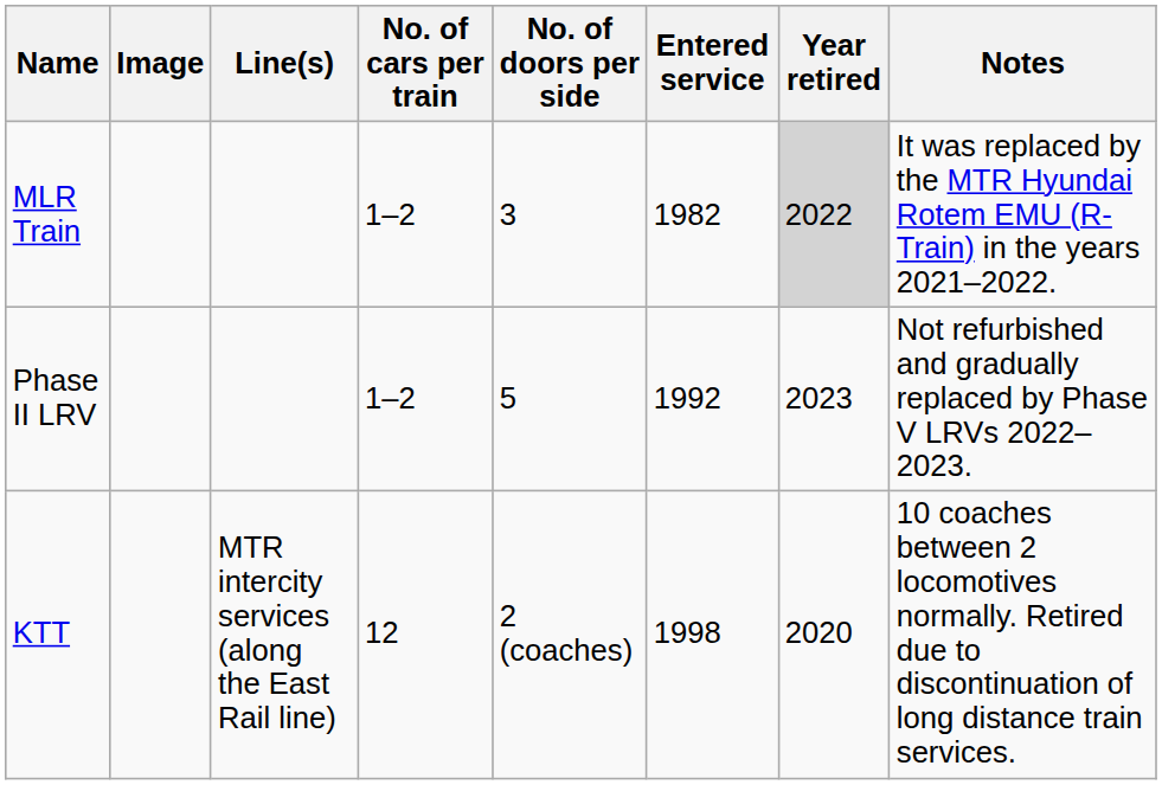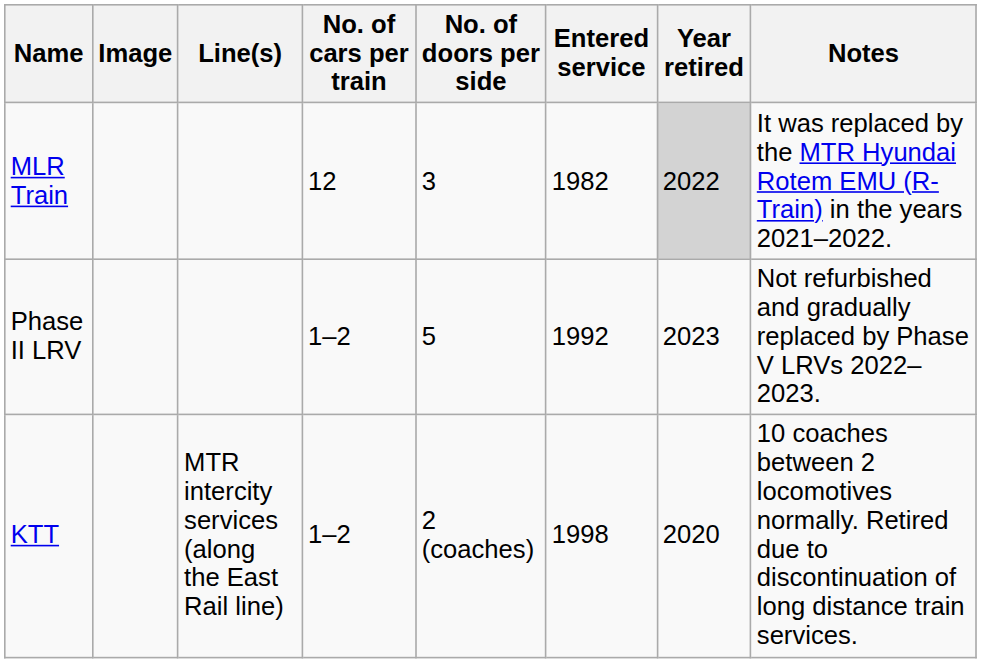MLR Train | No. of cars per train: 1–2 -> 12
KTT | No. of cars per train: 12 -> 1–2
